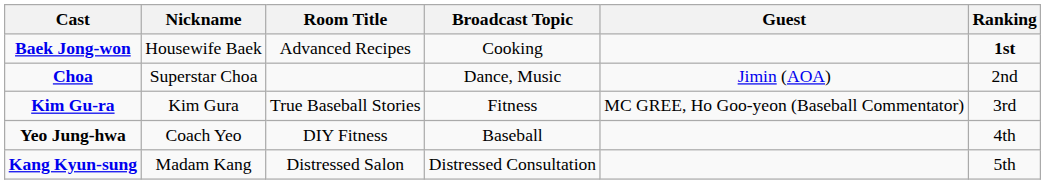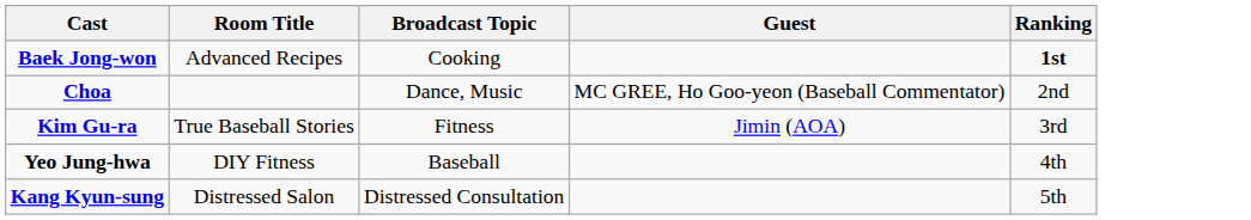- column: Nickname | Housewife Baek | Superstar Choa | Kim Gura | Coach Yeo | Madam Kang
Choa | Guest: Jimin (AOA) -> MC GREE, Ho Goo-yeon (Baseball Commentator)
Kim Gu-ra | Guest: MC GREE, Ho Goo-yeon (Baseball Commentator) -> Jimin (AOA)
